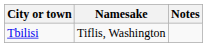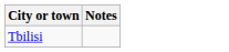- column: Namesake | Tiflis, Washington
